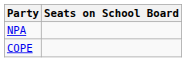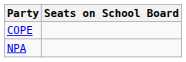rows swapped: NPA <-> COPE
